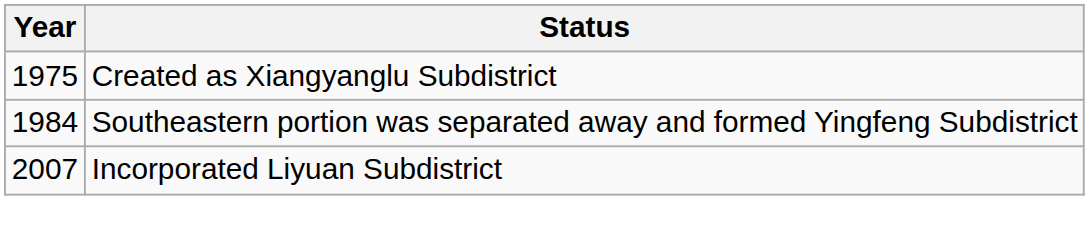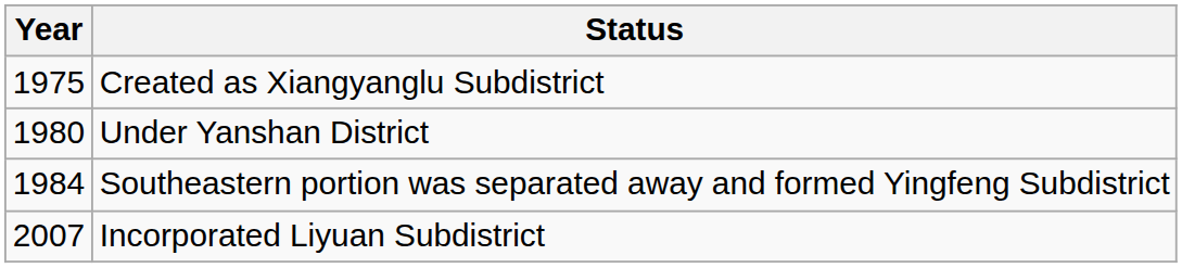+ row: 1980 | Under Yanshan District
